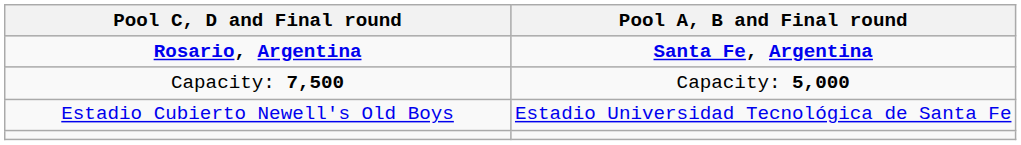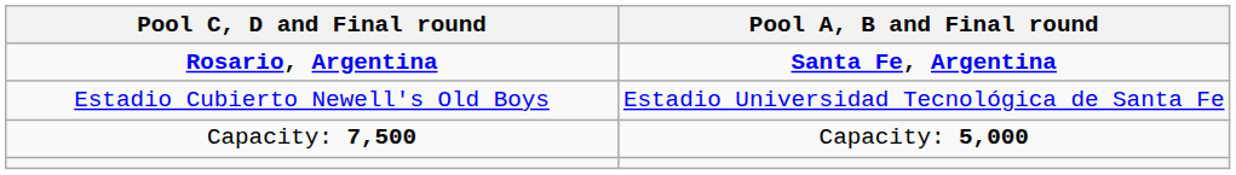rows swapped: Estadio Cubierto Newell's Old Boys <-> Capacity: 7,500
